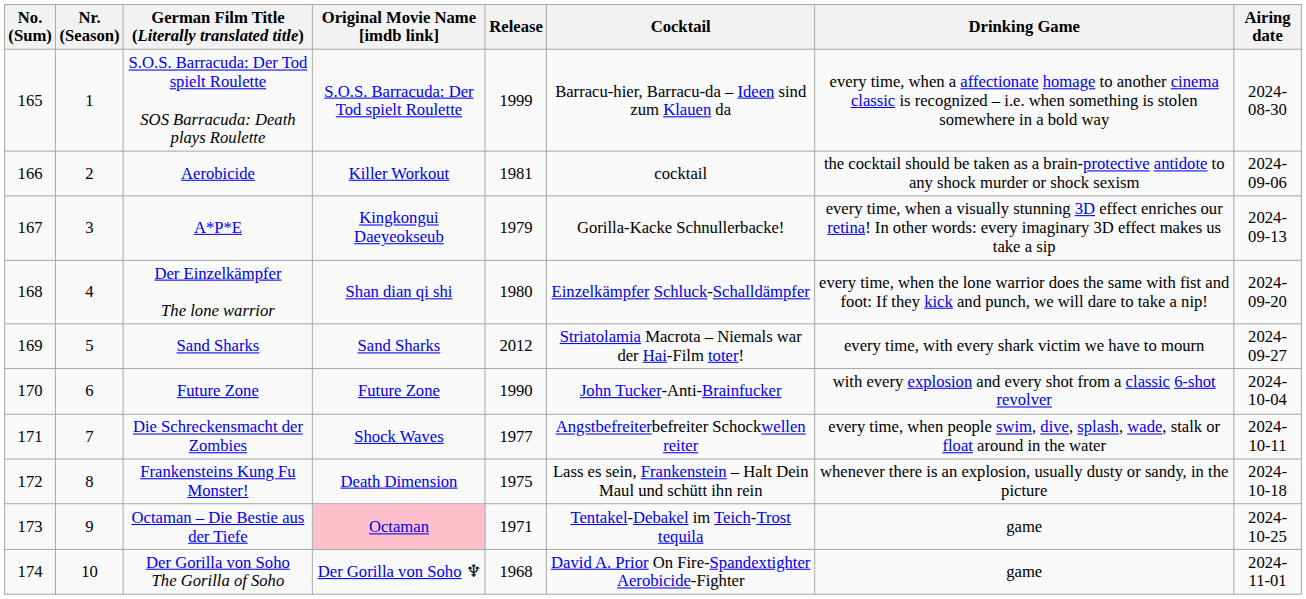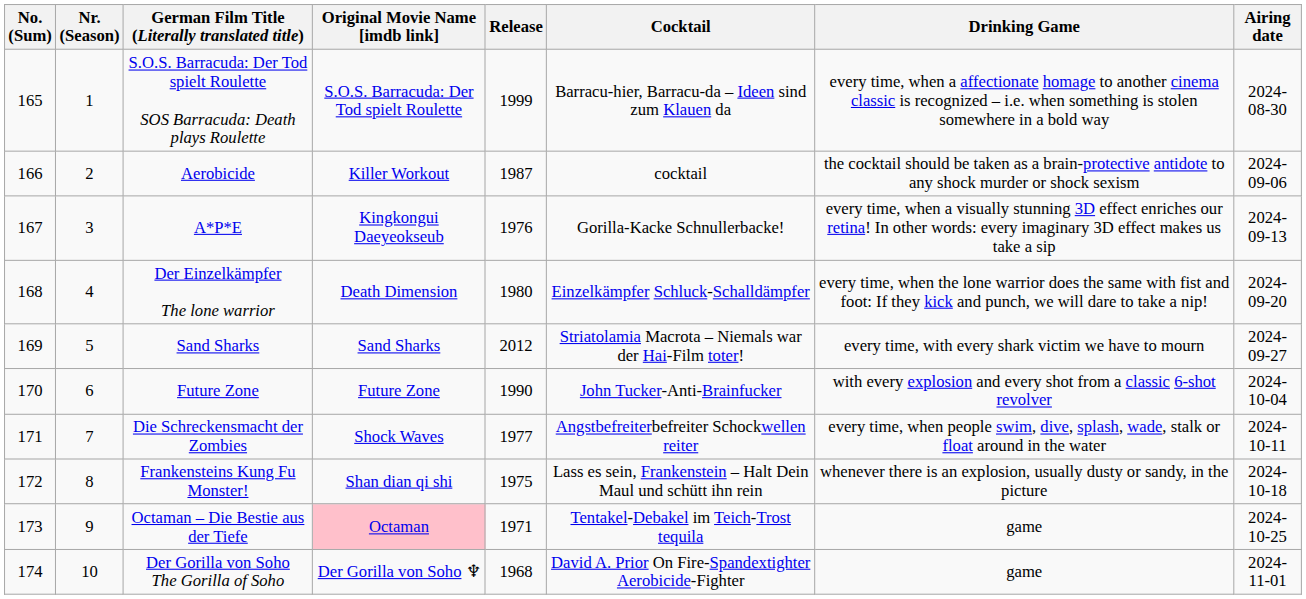Aerobicide | Release: 1981 -> 1987
A*P*E | Release: 1979 -> 1976
Der Einzelkämpfer The lone warrior | Original Movie Name [imdb link]: Shan dian qi shi -> Death Dimension
Frankensteins Kung Fu Monster! | Original Movie Name [imdb link]: Death Dimension -> Shan dian qi shi
